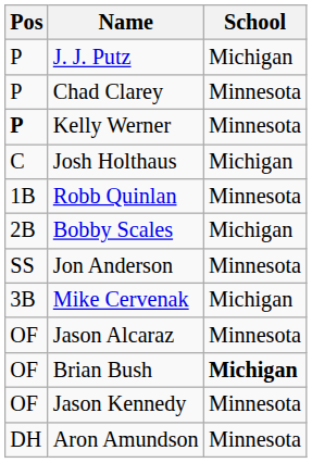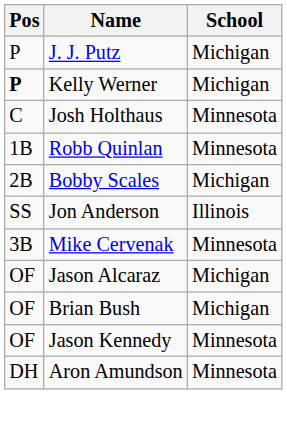- row: P | Chad Clarey | Minnesota
Kelly Werner | School: Minnesota -> Michigan
Josh Holthaus | School: Michigan -> Minnesota
Jon Anderson | School: Minnesota -> Illinois
Mike Cervenak | School: Michigan -> Minnesota
Jason Alcaraz | School: Minnesota -> Michigan
Brian Bush | School: bold -> normal
